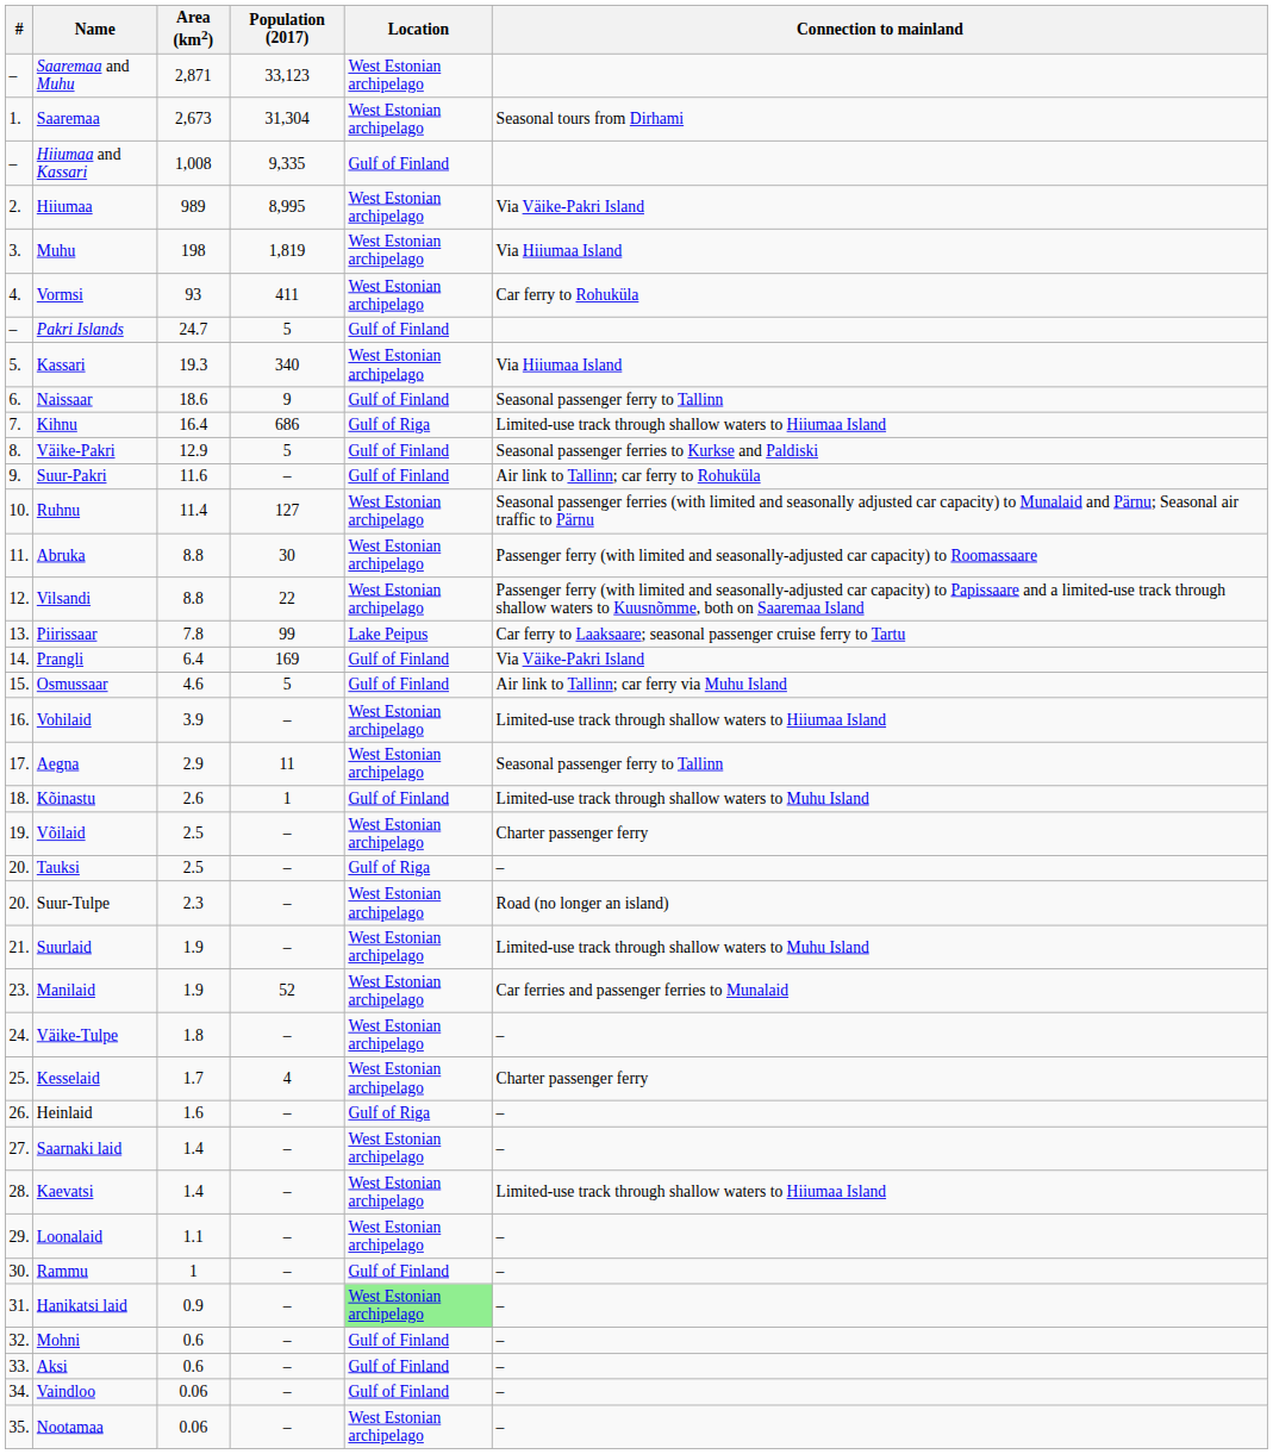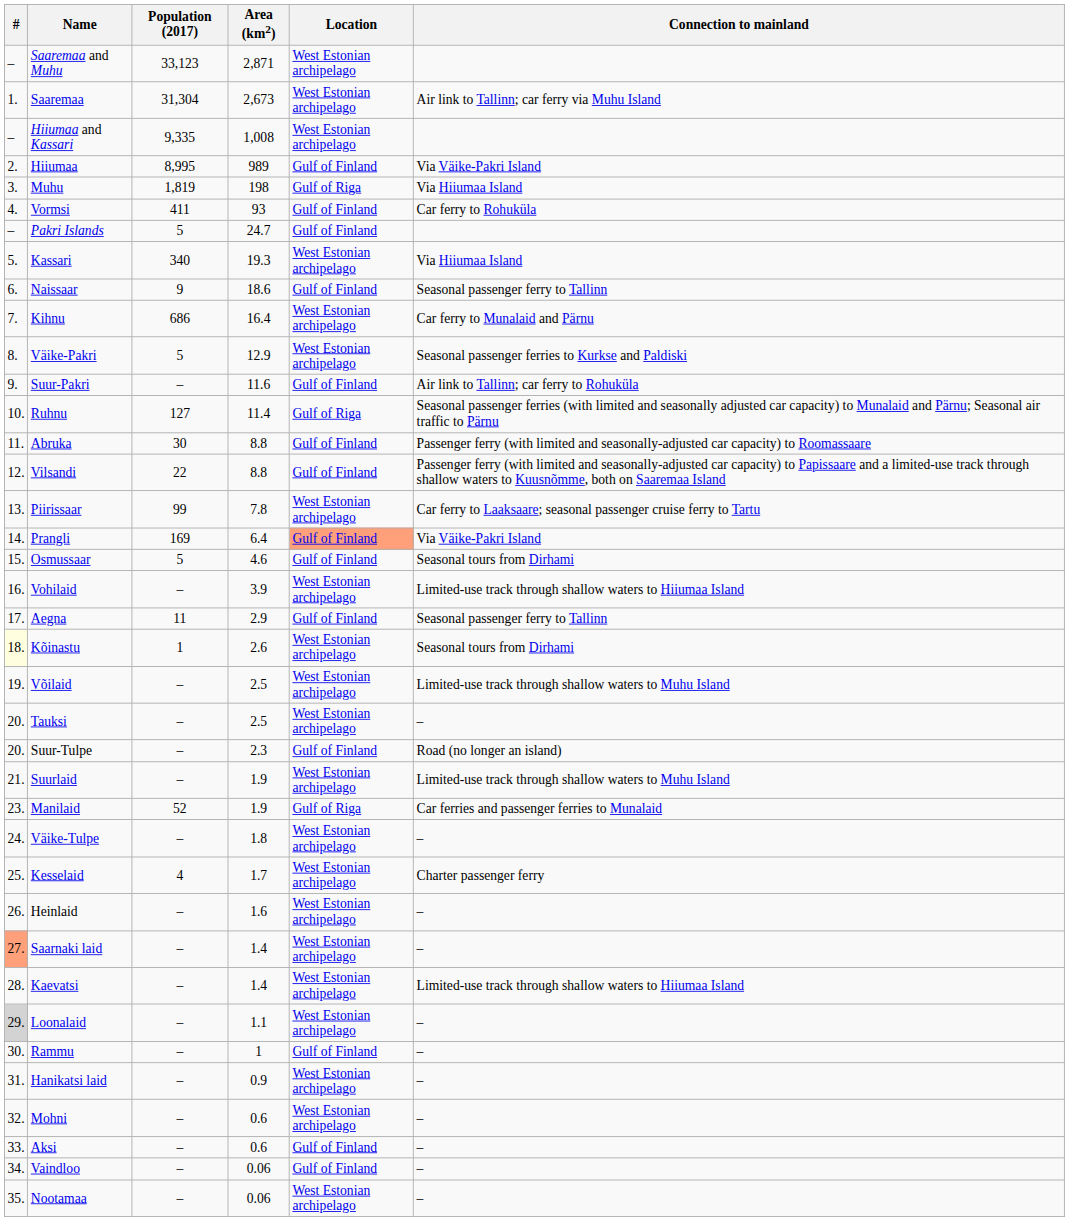columns swapped: Area (km2) <-> Population (2017)
Saaremaa | Connection to mainland: Seasonal tours from Dirhami -> Air link to Tallinn; car ferry via Muhu Island
Hiiumaa and Kassari | Location: Gulf of Finland -> West Estonian archipelago
Hiiumaa | Location: West Estonian archipelago -> Gulf of Finland
Muhu | Location: West Estonian archipelago -> Gulf of Riga
Vormsi | Location: West Estonian archipelago -> Gulf of Finland
Kihnu | Location: Gulf of Riga -> West Estonian archipelago
Kihnu | Connection to mainland: Limited-use track through shallow waters to Hiiumaa Island -> Car ferry to Munalaid and Pärnu
Väike-Pakri | Location: Gulf of Finland -> West Estonian archipelago
Ruhnu | Location: West Estonian archipelago -> Gulf of Riga
Abruka | Location: West Estonian archipelago -> Gulf of Finland
Vilsandi | Location: West Estonian archipelago -> Gulf of Finland
Piirissaar | Location: Lake Peipus -> West Estonian archipelago
Prangli | Location: no background -> lightsalmon background
Osmussaar | Connection to mainland: Air link to Tallinn; car ferry via Muhu Island -> Seasonal tours from Dirhami
Aegna | Location: West Estonian archipelago -> Gulf of Finland
Kõinastu | #: no background -> lightyellow background
Kõinastu | Location: Gulf of Finland -> West Estonian archipelago
Kõinastu | Connection to mainland: Limited-use track through shallow waters to Muhu Island -> Seasonal tours from Dirhami
Võilaid | Connection to mainland: Charter passenger ferry -> Limited-use track through shallow waters to Muhu Island
Tauksi | Location: Gulf of Riga -> West Estonian archipelago
Suur-Tulpe | Location: West Estonian archipelago -> Gulf of Finland
Manilaid | Location: West Estonian archipelago -> Gulf of Riga
Heinlaid | Location: Gulf of Riga -> West Estonian archipelago
Saarnaki laid | #: no background -> lightsalmon background
Loonalaid | #: no background -> lightgrey background
Hanikatsi laid | Location: lightgreen background -> no background
Mohni | Location: Gulf of Finland -> West Estonian archipelago
